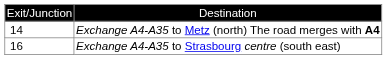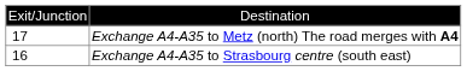Exchange A4-A35 to Metz (north) The road merges with A4 | column 1: 14 -> 17
